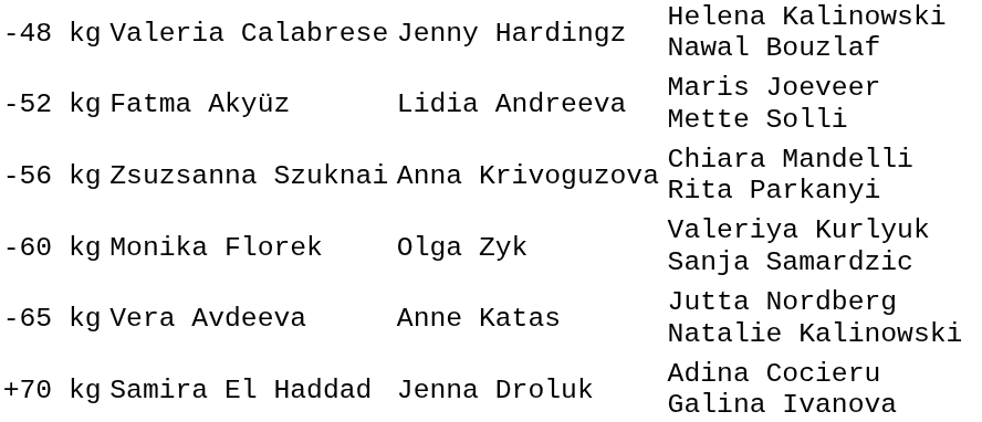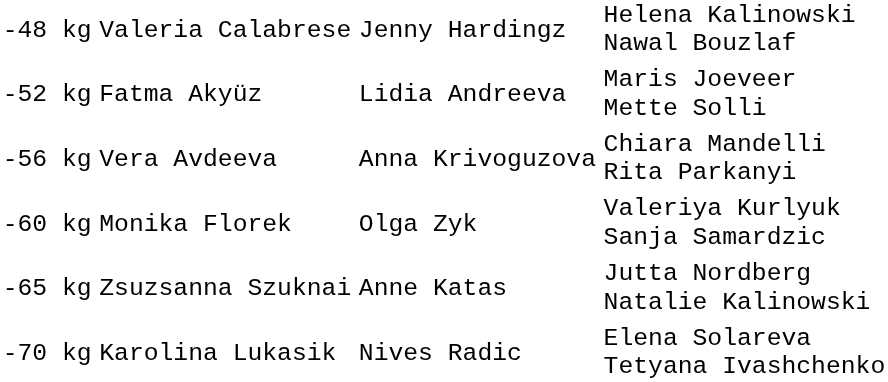-56 kg | column 2: Zsuzsanna Szuknai -> Vera Avdeeva
-65 kg | column 2: Vera Avdeeva -> Zsuzsanna Szuknai
+ row: -70 kg | Karolina Lukasik | Nives Radic | Elena Solareva Tetyana Ivashchenko
- row: +70 kg | Samira El Haddad | Jenna Droluk | Adina Cocieru Galina Ivanova
